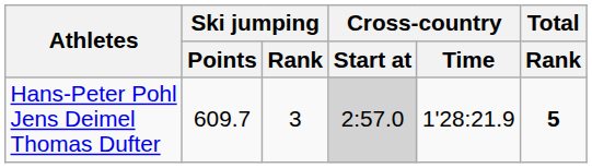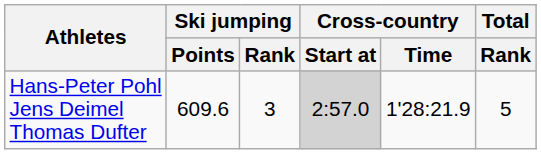Hans-Peter Pohl Jens Deimel Thomas Dufter | Ski jumping / Points: 609.7 -> 609.6
Hans-Peter Pohl Jens Deimel Thomas Dufter | Total / Rank: bold -> normal
